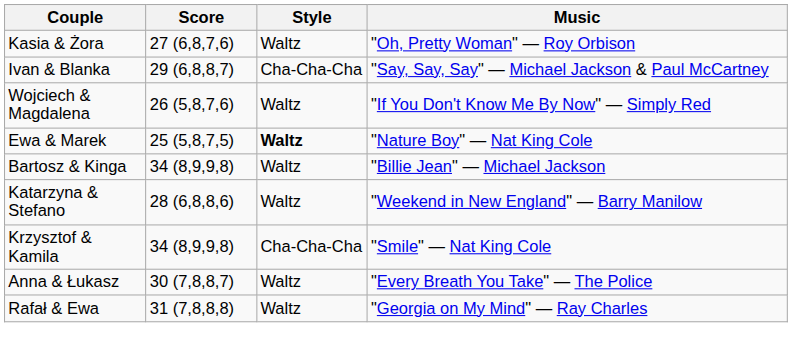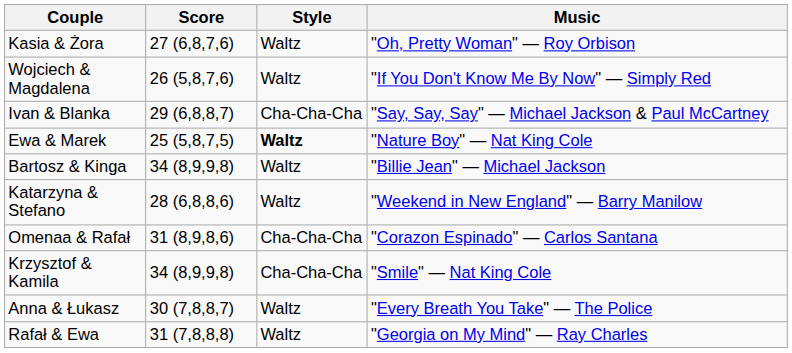rows swapped: Wojciech & Magdalena <-> Ivan & Blanka
+ row: Omenaa & Rafał | 31 (8,9,8,6) | Cha-Cha-Cha | "Corazon Espinado" — Carlos Santana
